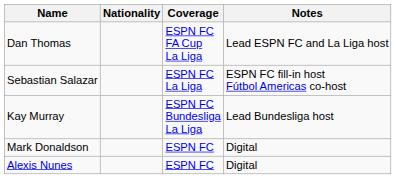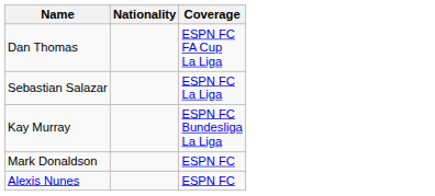- column: Notes | Lead ESPN FC and La Liga host | ESPN FC fill-in host Fútbol Americas co-host | Lead Bundesliga host | Digital | Digital
